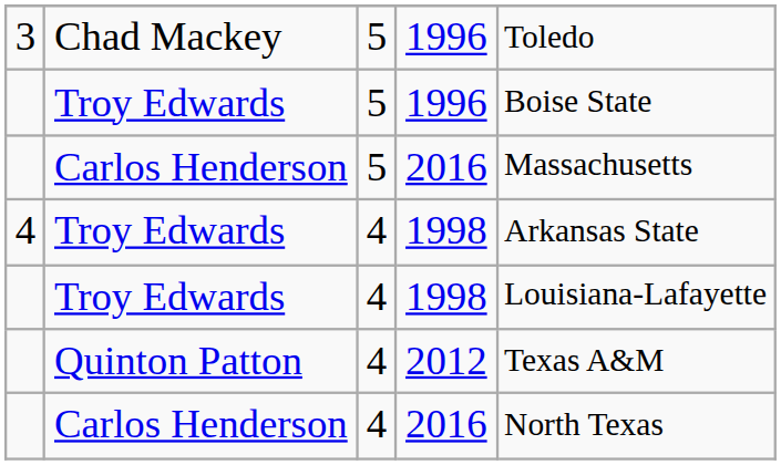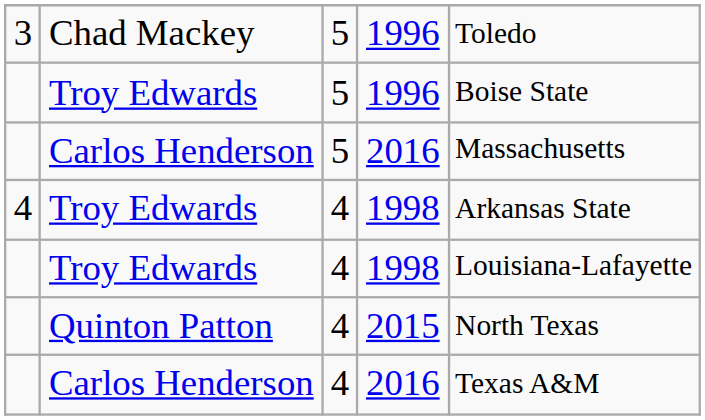Quinton Patton | column 4: 2012 -> 2015
Quinton Patton | column 5: Texas A&M -> North Texas
Carlos Henderson / 4 | column 5: North Texas -> Texas A&M
